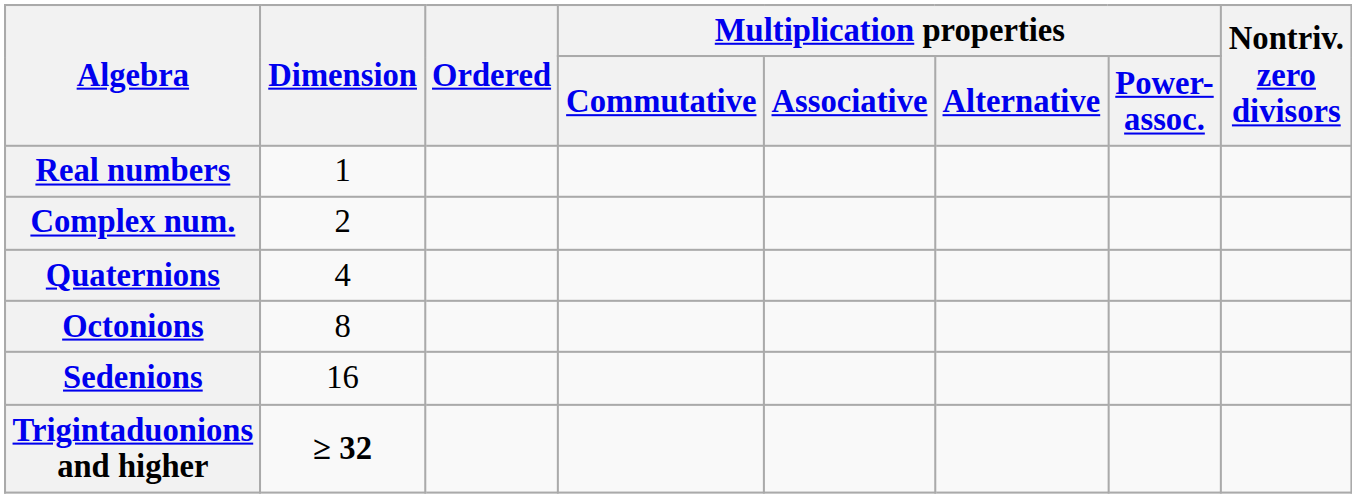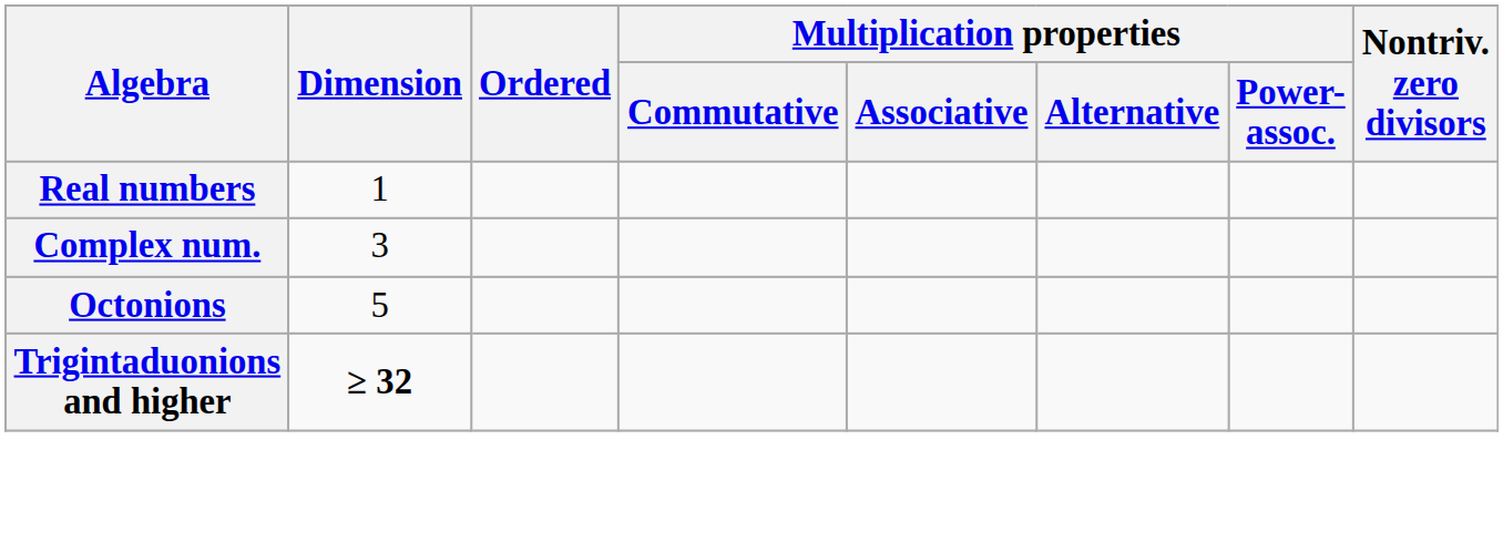Complex num. | Dimension: 2 -> 3
- row: Quaternions | 4
Octonions | Dimension: 8 -> 5
- row: Sedenions | 16
